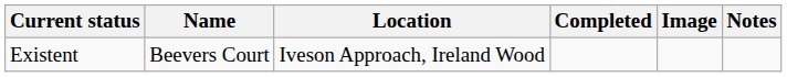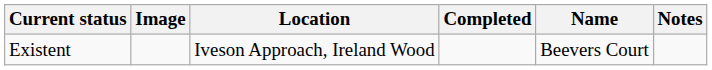columns swapped: Name <-> Image
